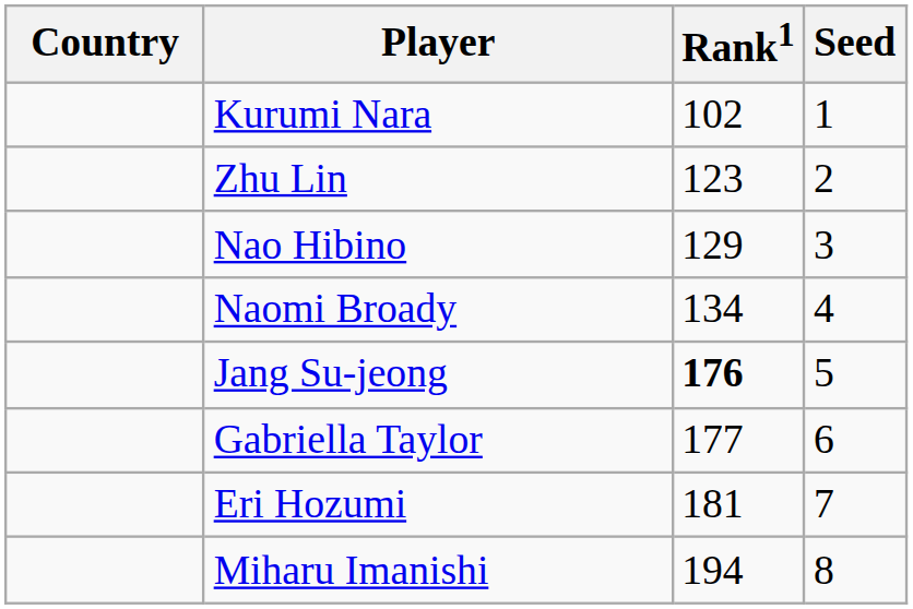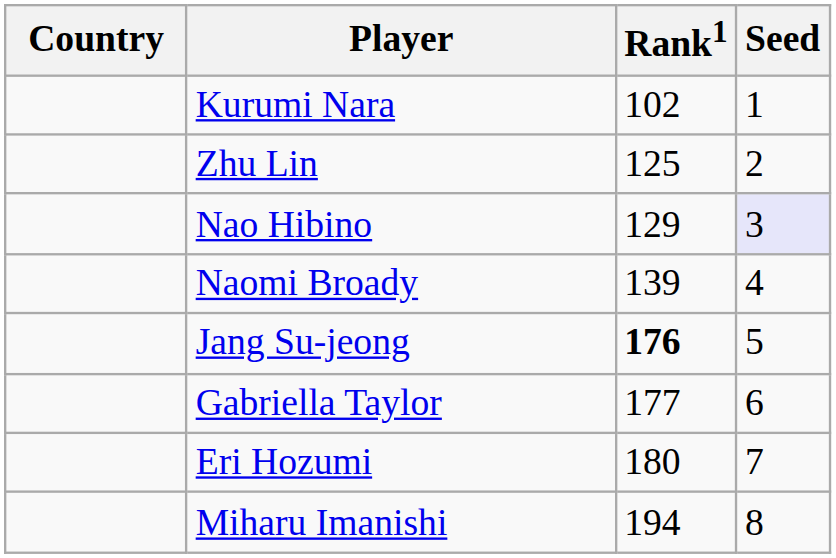Zhu Lin | Rank1: 123 -> 125
Nao Hibino | Seed: no background -> lavender background
Naomi Broady | Rank1: 134 -> 139
Eri Hozumi | Rank1: 181 -> 180
